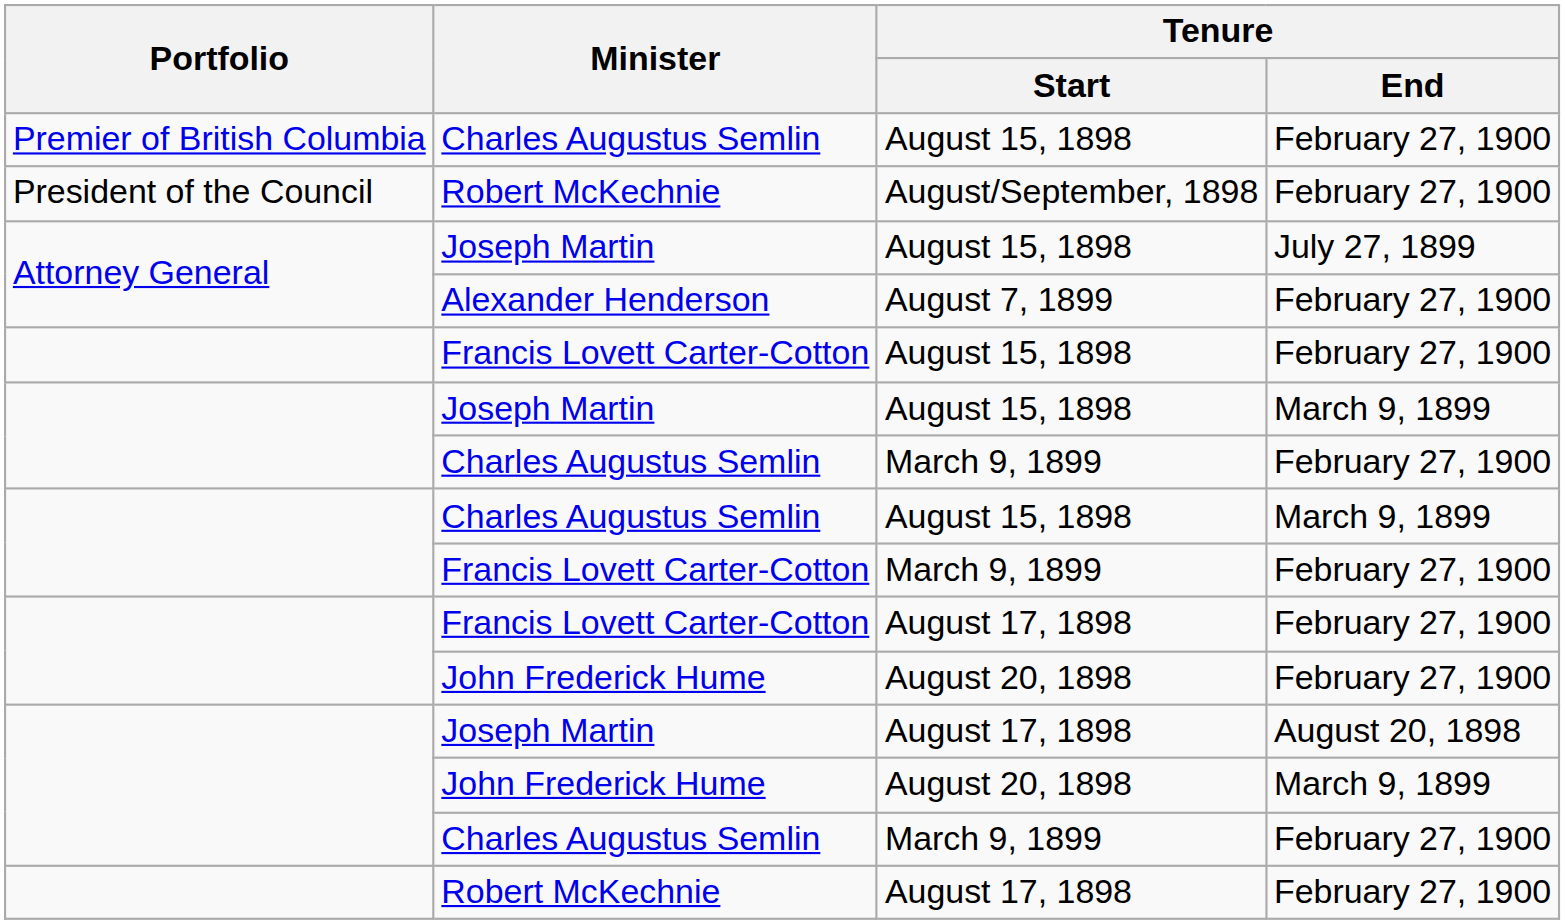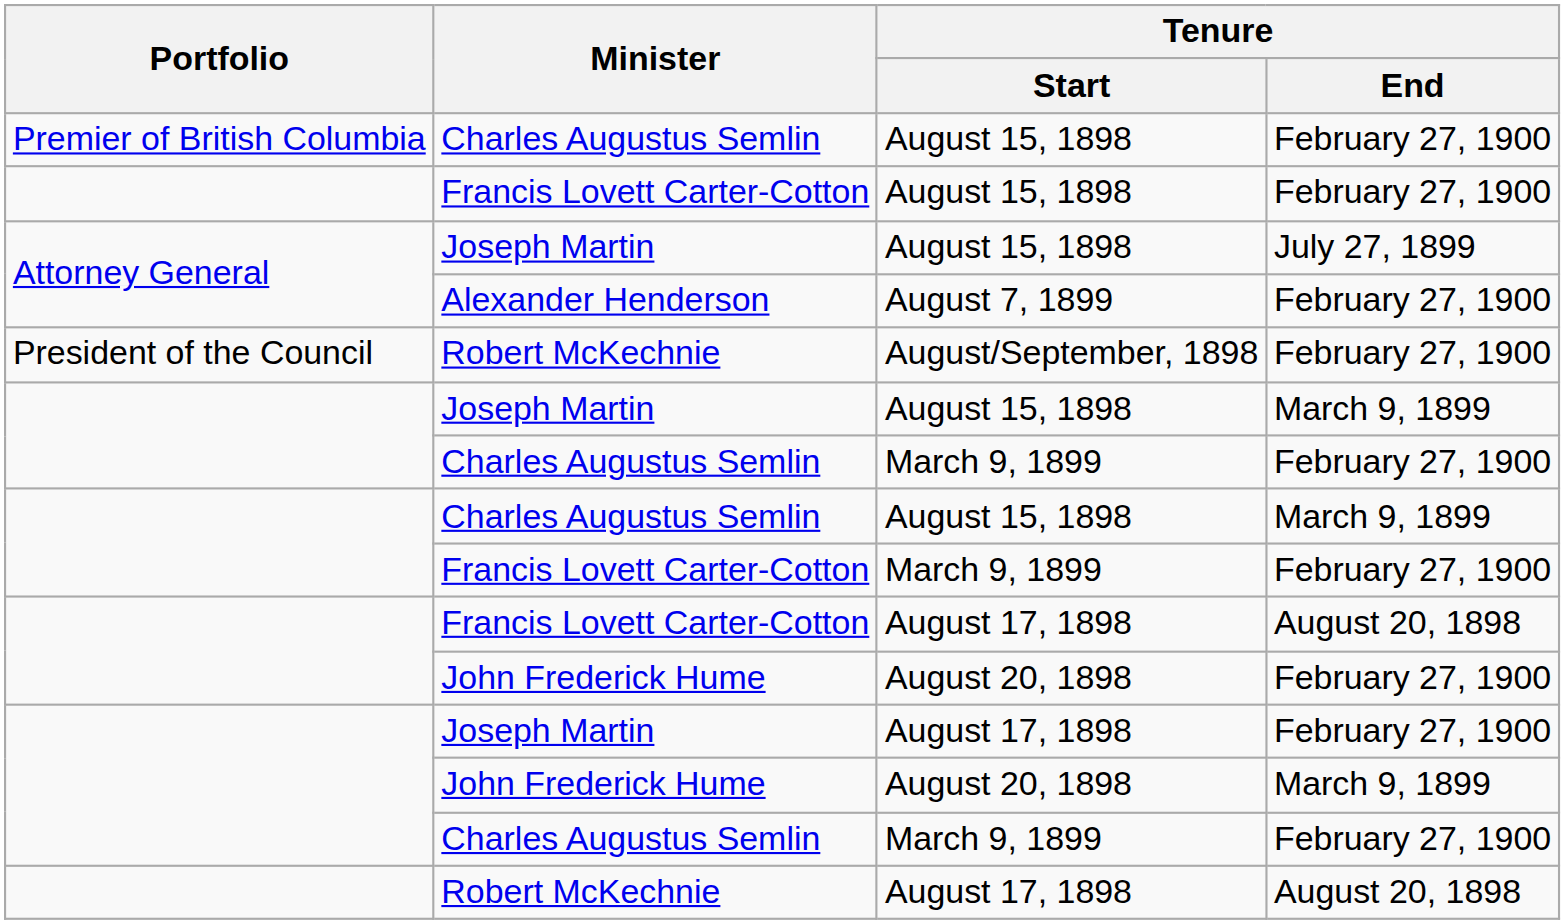rows swapped: Robert McKechnie / August/September, 1898 <-> Francis Lovett Carter-Cotton / August 15, 1898
Francis Lovett Carter-Cotton / August 17, 1898 | Tenure / End: February 27, 1900 -> August 20, 1898
Joseph Martin / August 17, 1898 | Tenure / End: August 20, 1898 -> February 27, 1900
Robert McKechnie / August 17, 1898 | Tenure / End: February 27, 1900 -> August 20, 1898
